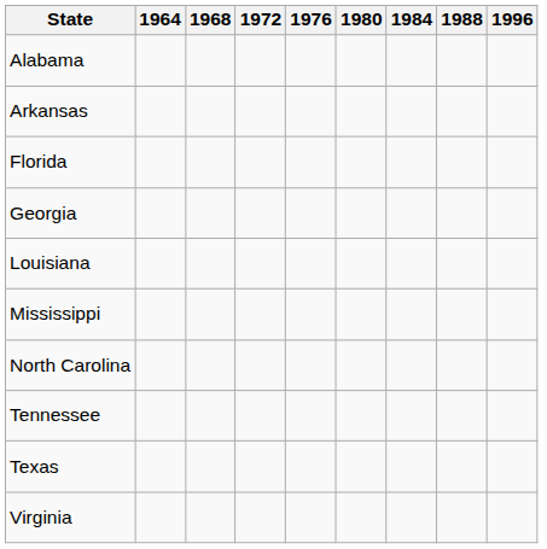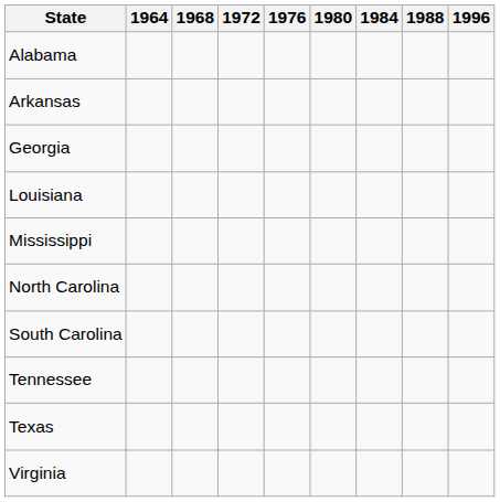- row: Florida
+ row: South Carolina
